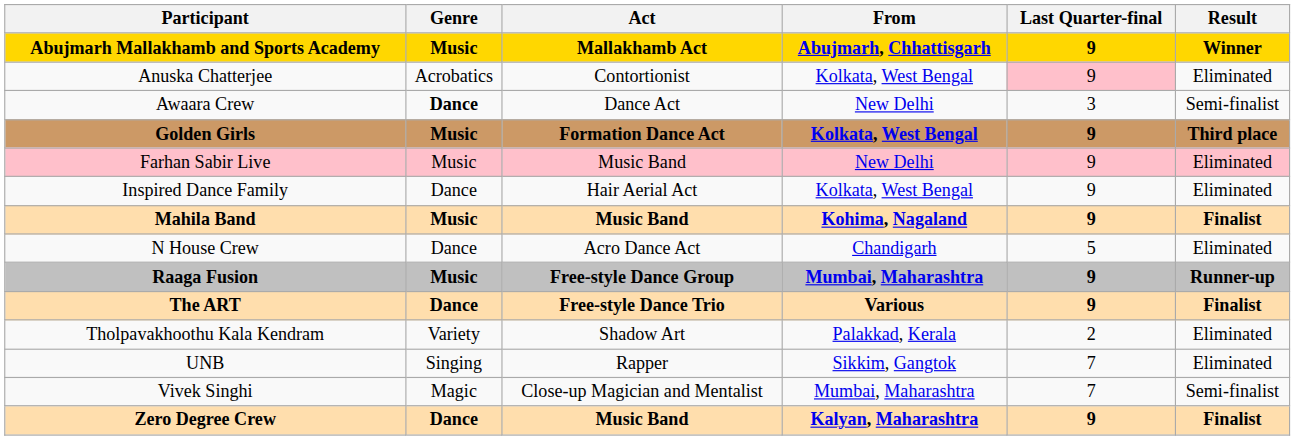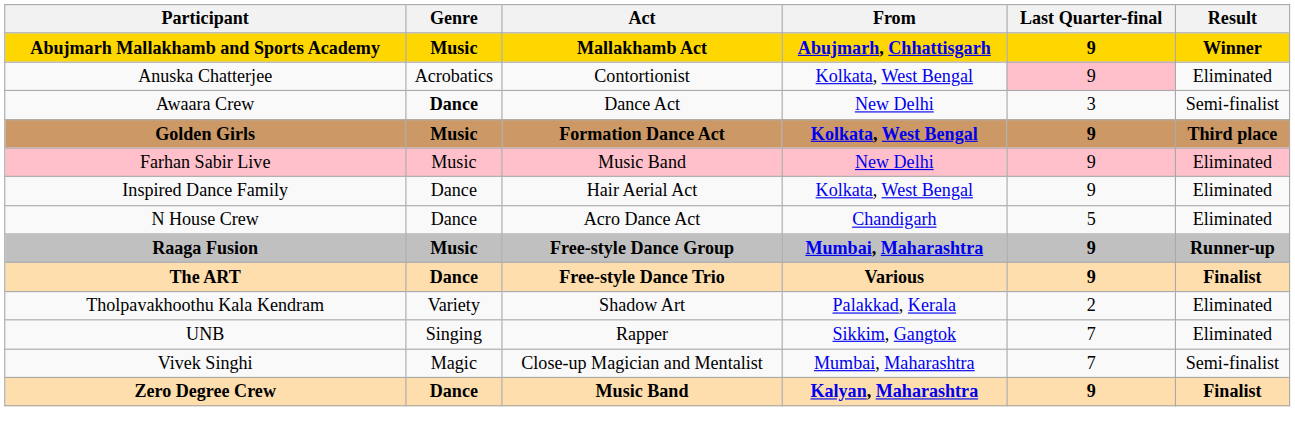- row: Mahila Band | Music | Music Band | Kohima, Nagaland | 9 | Finalist
